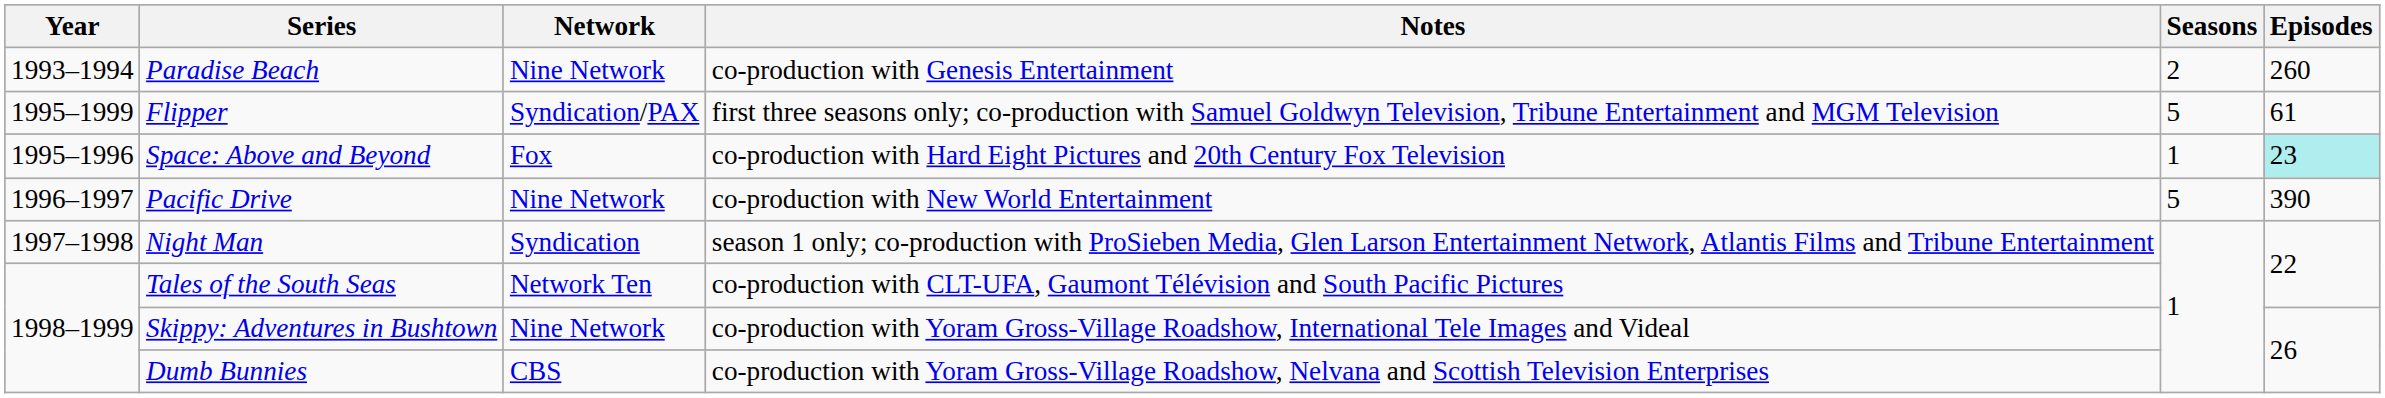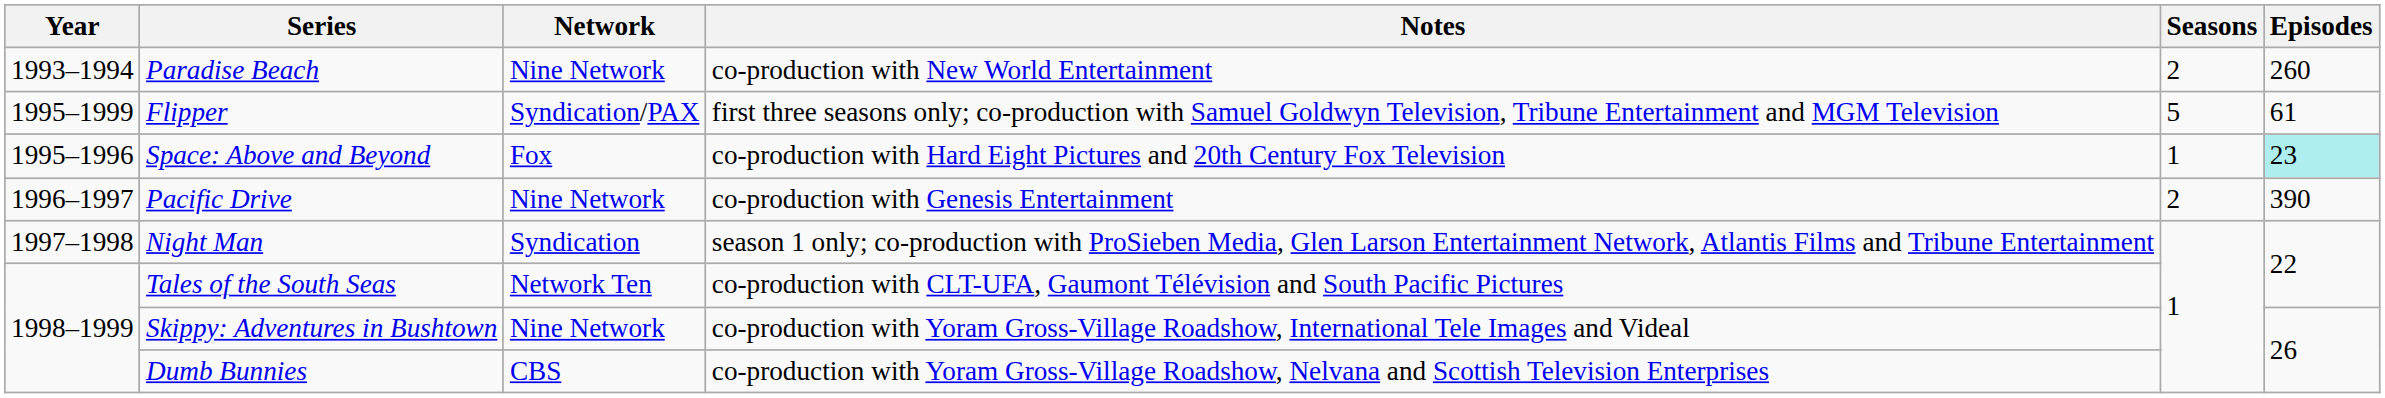Paradise Beach | Notes: co-production with Genesis Entertainment -> co-production with New World Entertainment
Pacific Drive | Notes: co-production with New World Entertainment -> co-production with Genesis Entertainment
Pacific Drive | Seasons: 5 -> 2
